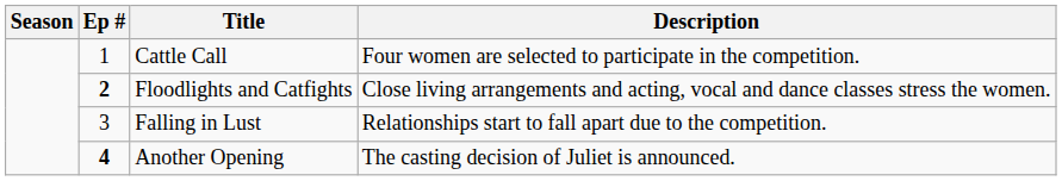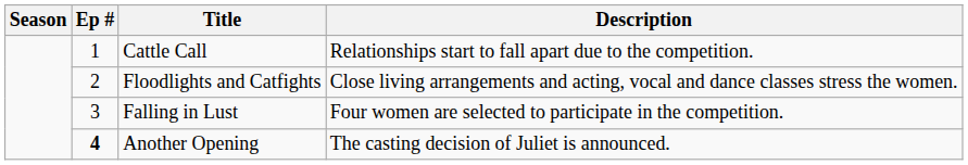Cattle Call | Description: Four women are selected to participate in the competition. -> Relationships start to fall apart due to the competition.
Floodlights and Catfights | Ep #: bold -> normal
Falling in Lust | Description: Relationships start to fall apart due to the competition. -> Four women are selected to participate in the competition.
